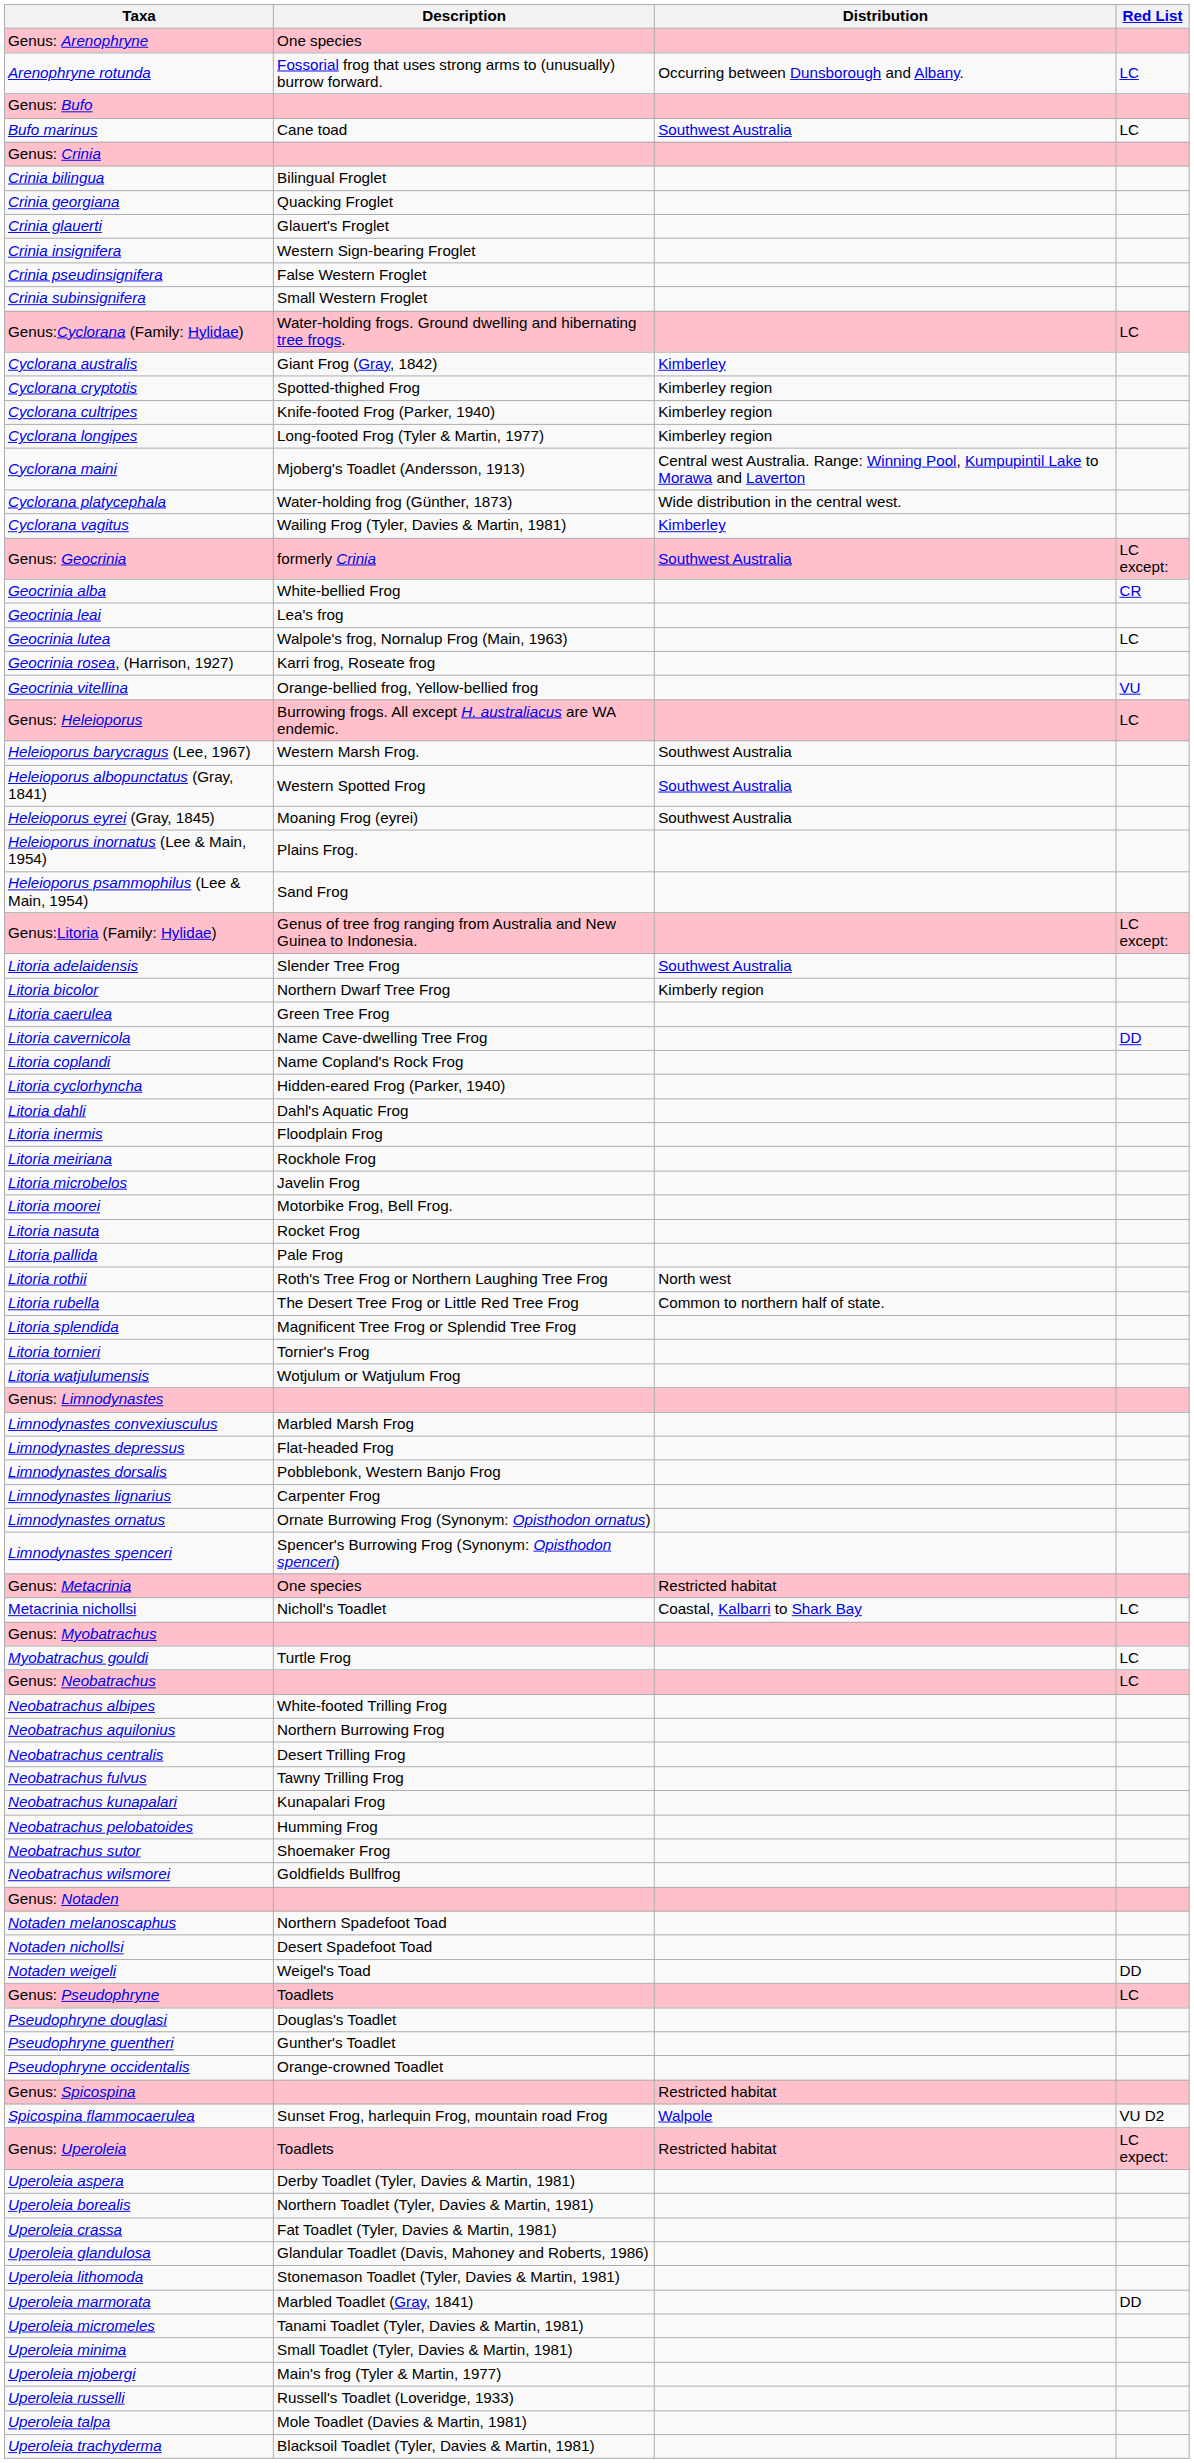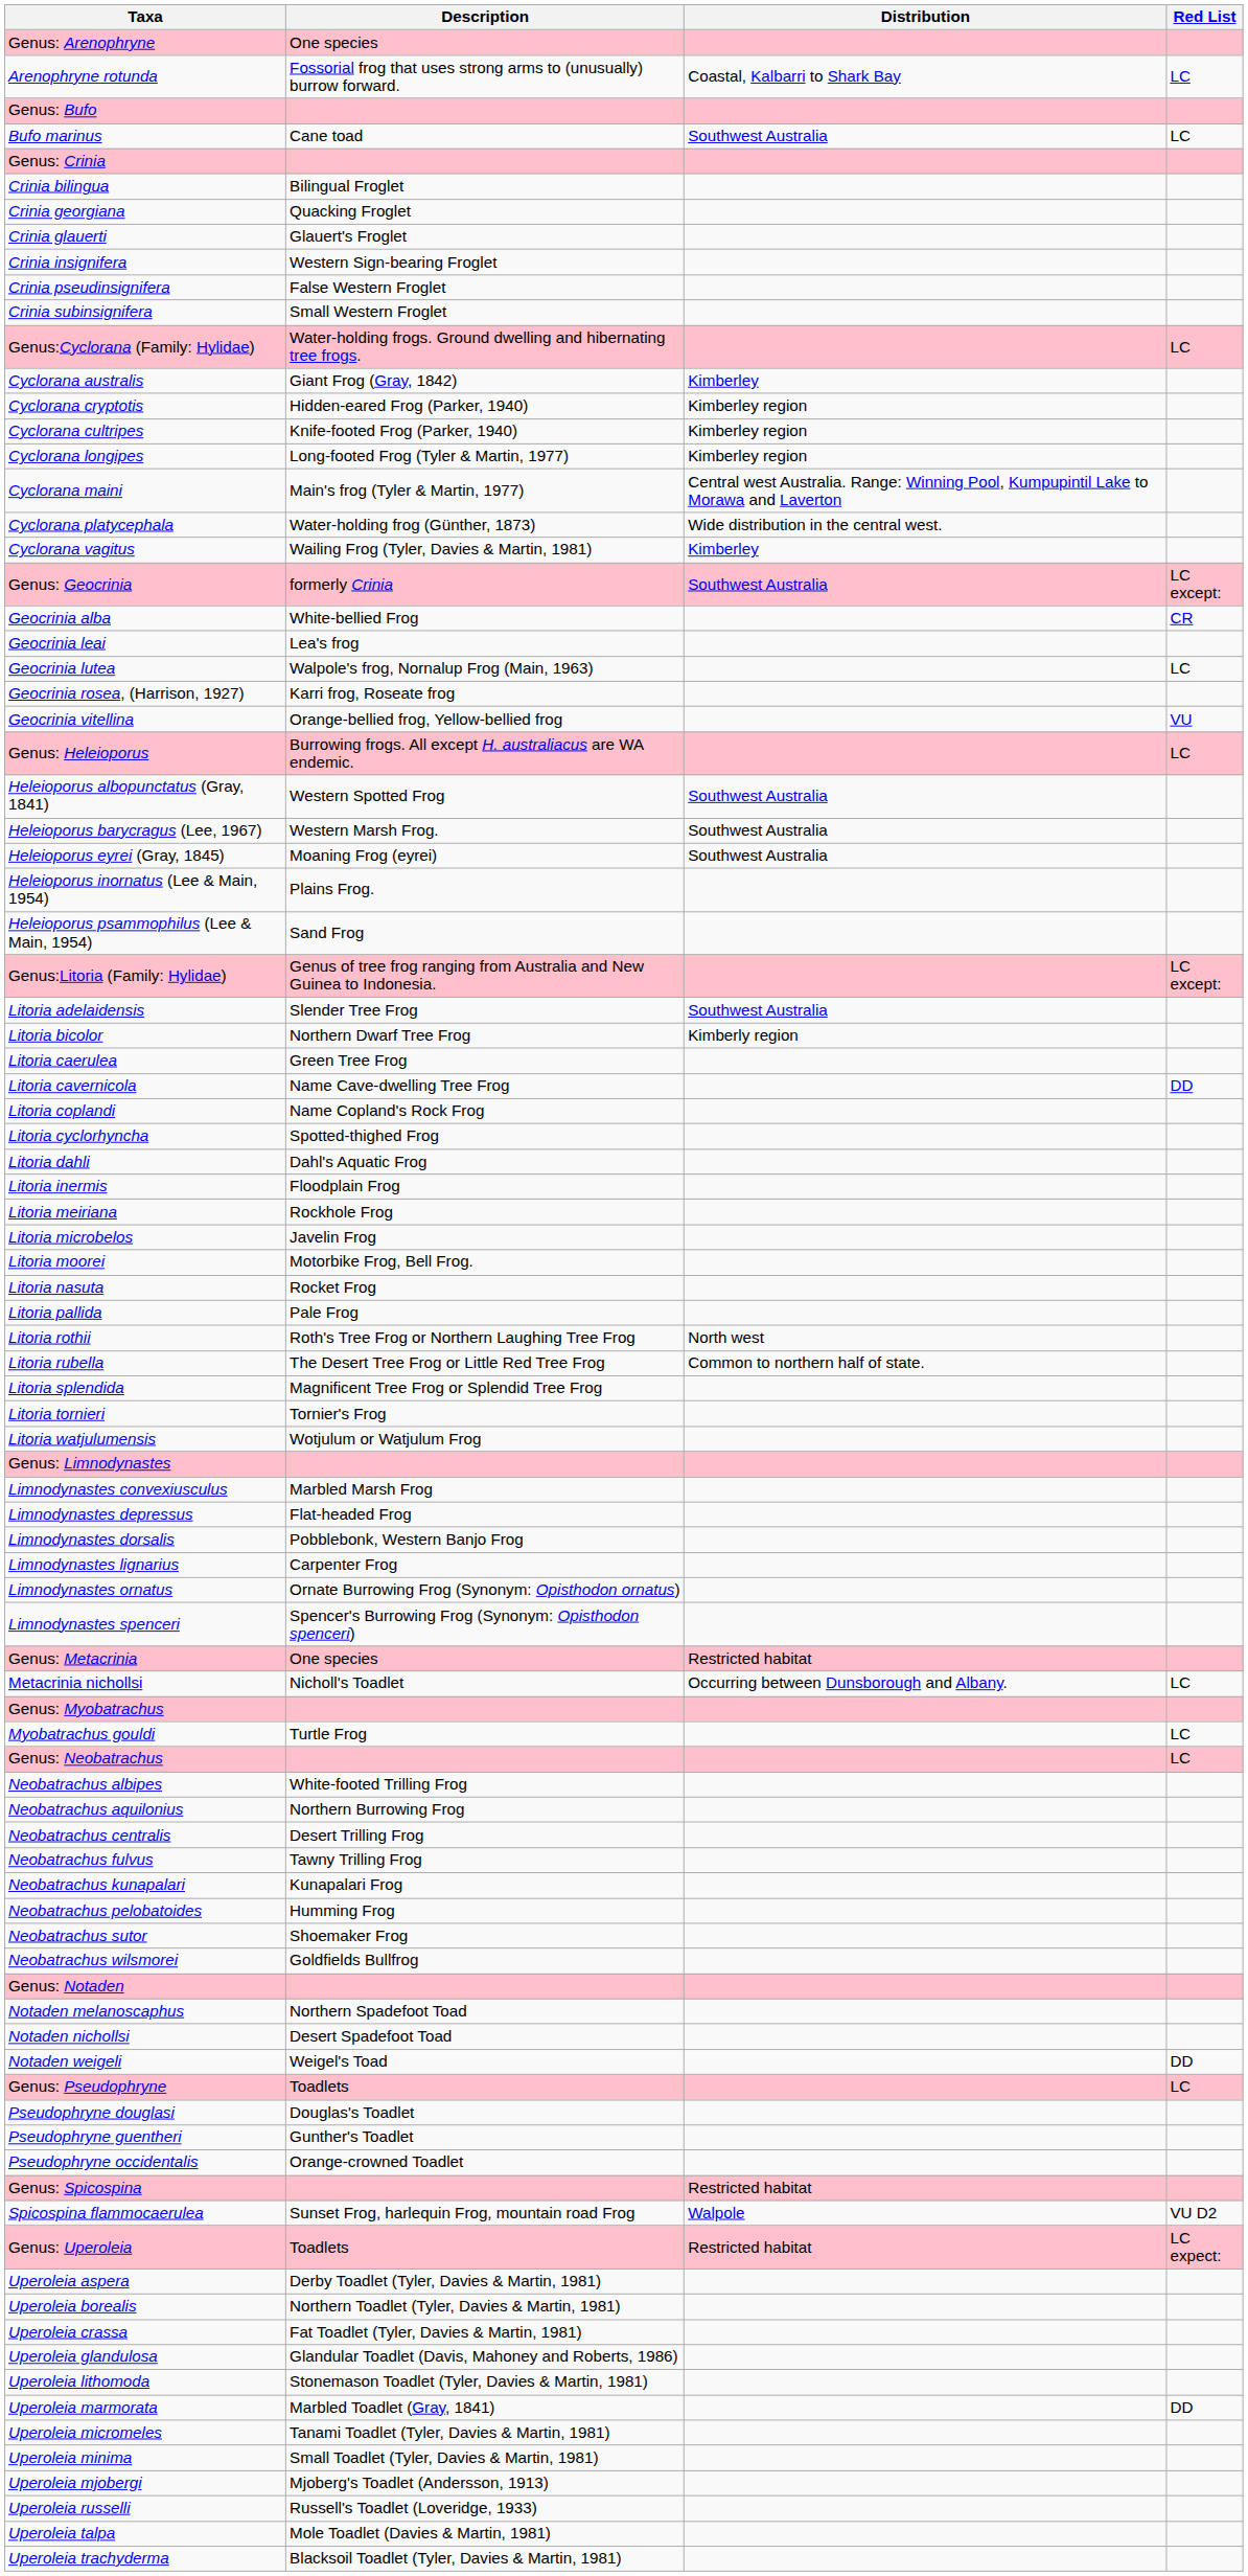Arenophryne rotunda | Distribution: Occurring between Dunsborough and Albany. -> Coastal, Kalbarri to Shark Bay
Cyclorana cryptotis | Description: Spotted-thighed Frog -> Hidden-eared Frog (Parker, 1940)
Cyclorana maini | Description: Mjoberg's Toadlet (Andersson, 1913) -> Main's frog (Tyler & Martin, 1977)
rows swapped: Heleioporus albopunctatus (Gray, 1841) <-> Heleioporus barycragus (Lee, 1967)
Litoria cyclorhyncha | Description: Hidden-eared Frog (Parker, 1940) -> Spotted-thighed Frog
Metacrinia nichollsi | Distribution: Coastal, Kalbarri to Shark Bay -> Occurring between Dunsborough and Albany.
Uperoleia mjobergi | Description: Main's frog (Tyler & Martin, 1977) -> Mjoberg's Toadlet (Andersson, 1913)
